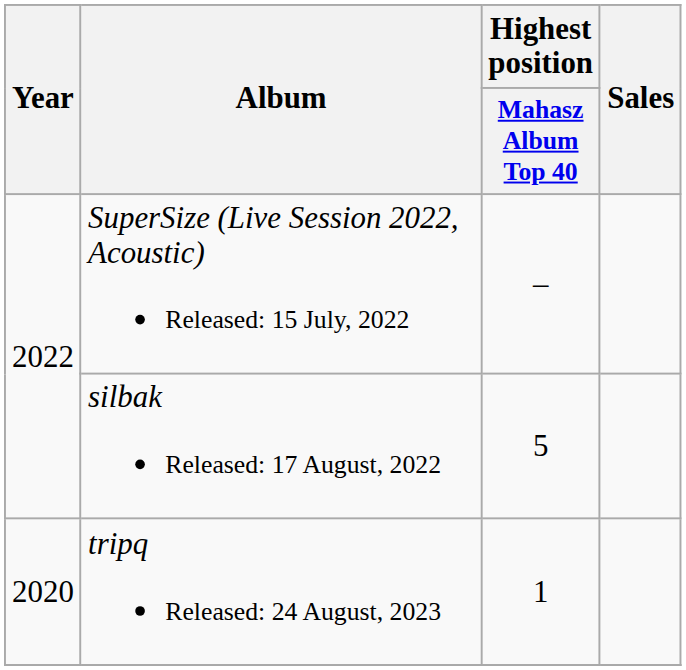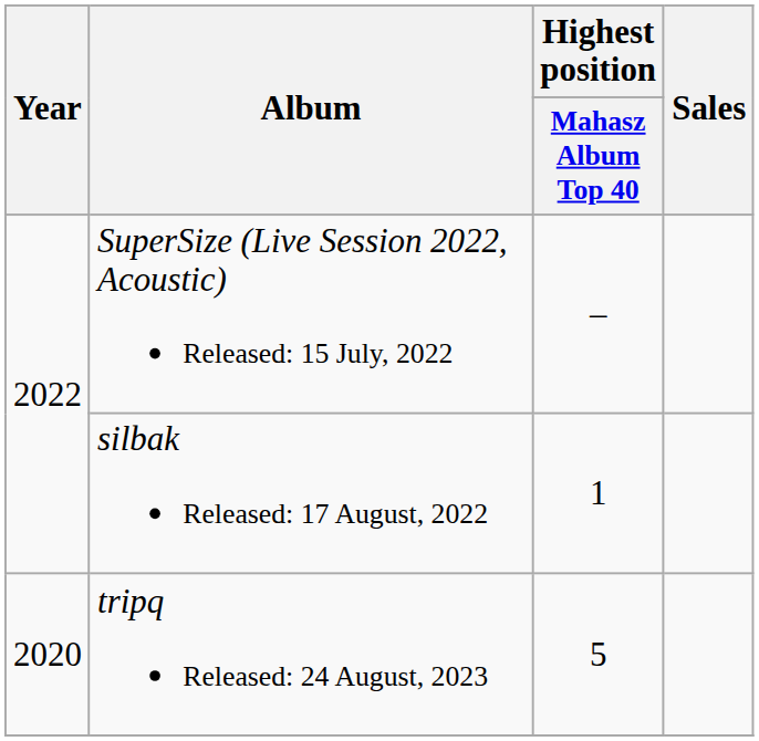silbak Released: 17 August, 2022 | Highest position / Mahasz Album Top 40: 5 -> 1
tripq Released: 24 August, 2023 | Highest position / Mahasz Album Top 40: 1 -> 5
